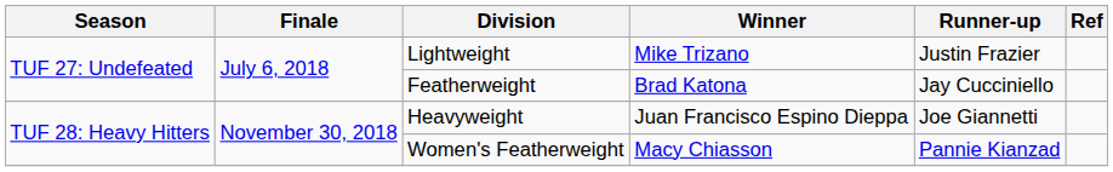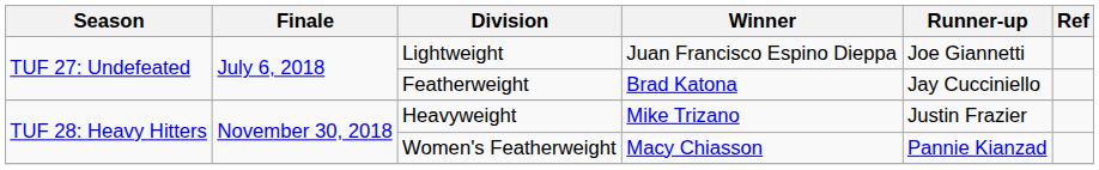Lightweight | Winner: Mike Trizano -> Juan Francisco Espino Dieppa
Lightweight | Runner-up: Justin Frazier -> Joe Giannetti
Heavyweight | Winner: Juan Francisco Espino Dieppa -> Mike Trizano
Heavyweight | Runner-up: Joe Giannetti -> Justin Frazier
